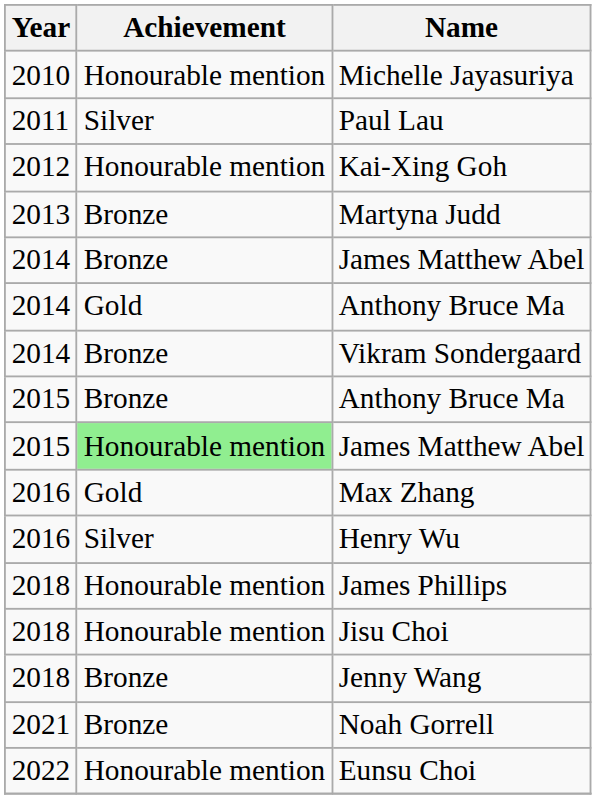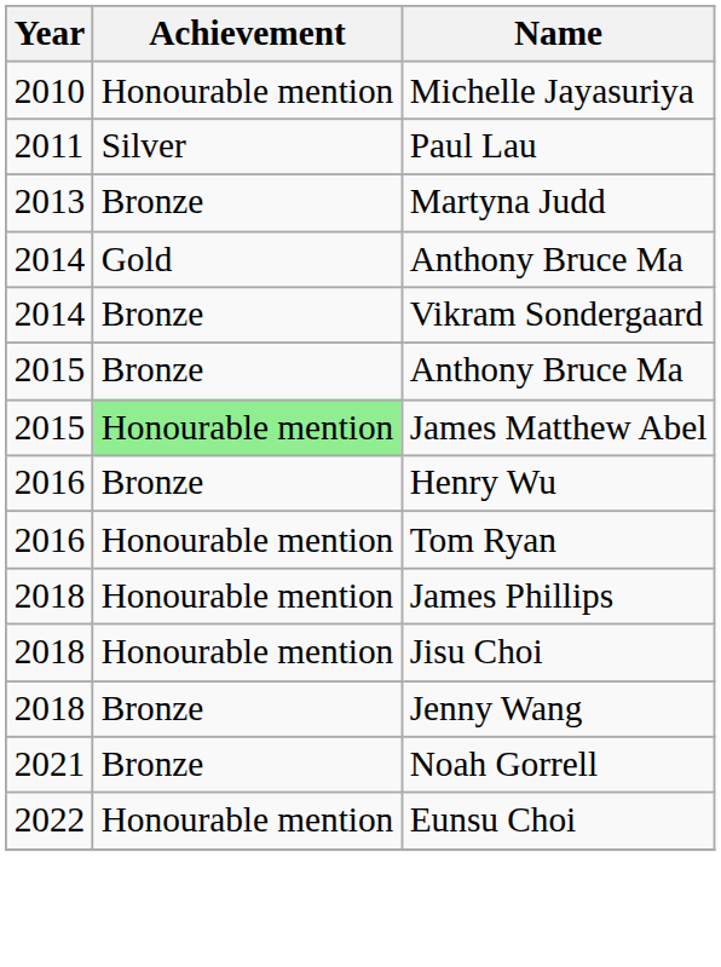- row: 2012 | Honourable mention | Kai-Xing Goh
- row: 2014 | Bronze | James Matthew Abel
- row: 2016 | Gold | Max Zhang
Henry Wu | Achievement: Silver -> Bronze
+ row: 2016 | Honourable mention | Tom Ryan
